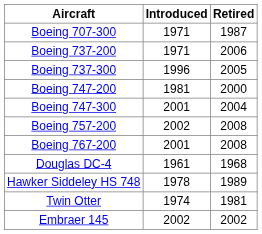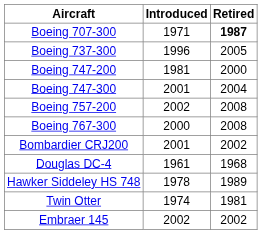Boeing 707-300 | Retired: normal -> bold
- row: Boeing 737-200 | 1971 | 2006
- row: Boeing 767-200 | 2001 | 2008
+ row: Boeing 767-300 | 2000 | 2008
+ row: Bombardier CRJ200 | 2001 | 2002
